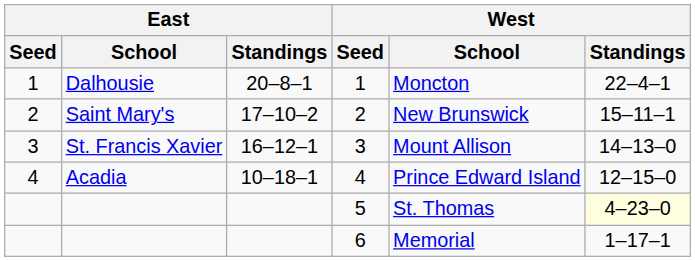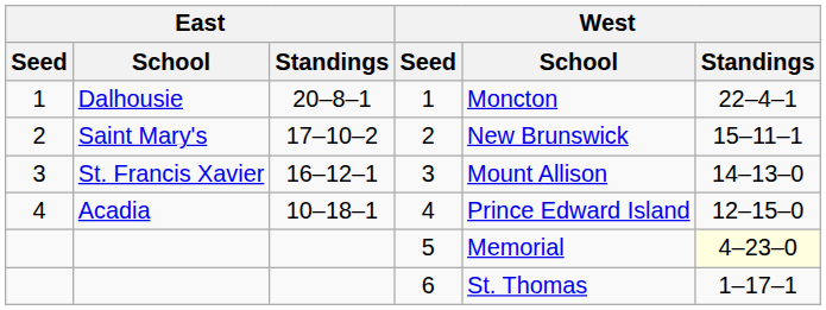5 | West / School: St. Thomas -> Memorial
6 | West / School: Memorial -> St. Thomas
